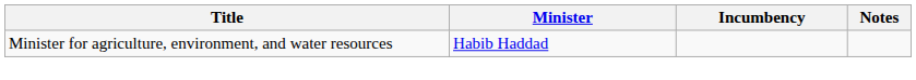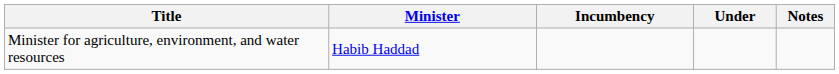+ column: Under
